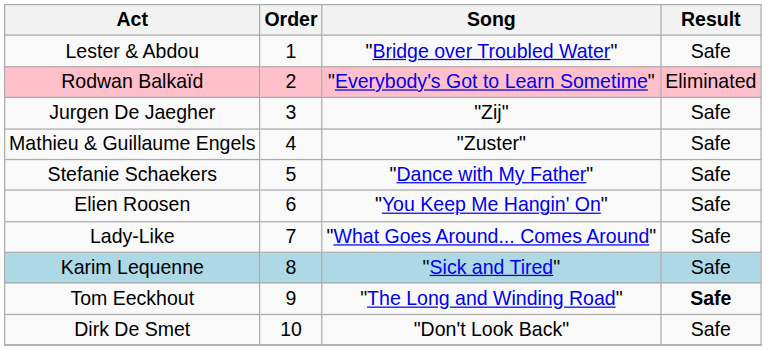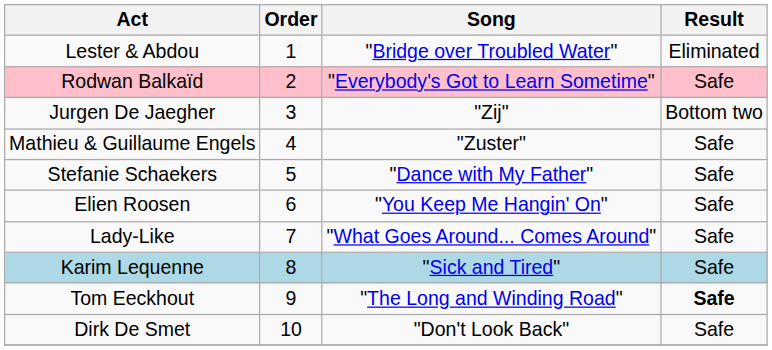Lester & Abdou | Result: Safe -> Eliminated
Rodwan Balkaïd | Result: Eliminated -> Safe
Jurgen De Jaegher | Result: Safe -> Bottom two
